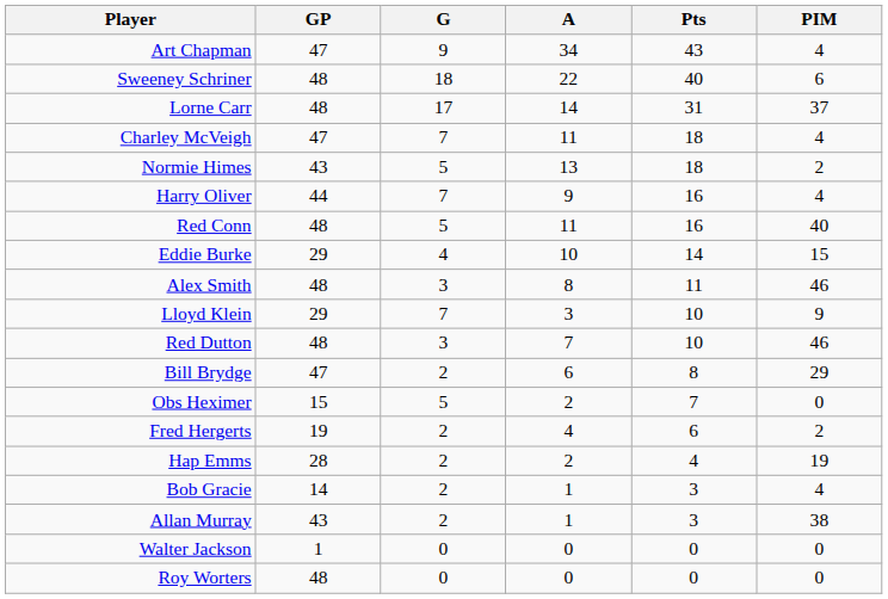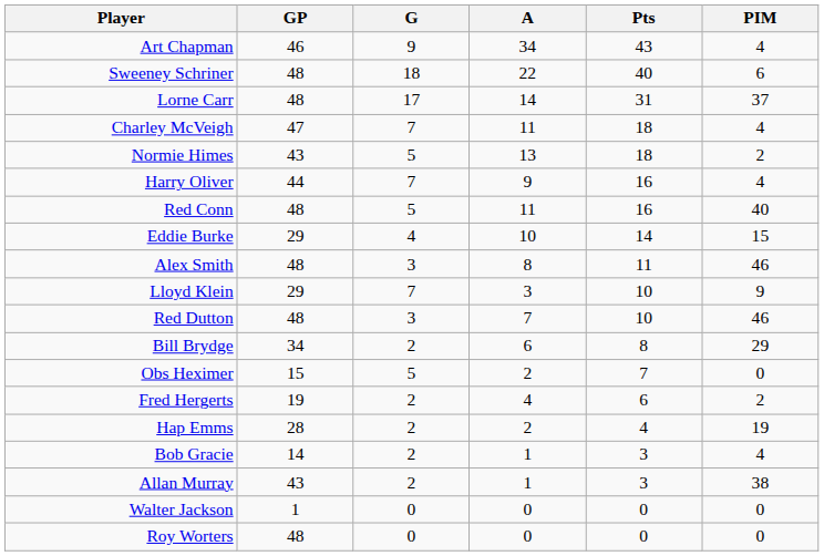Art Chapman | GP: 47 -> 46
Bill Brydge | GP: 47 -> 34
